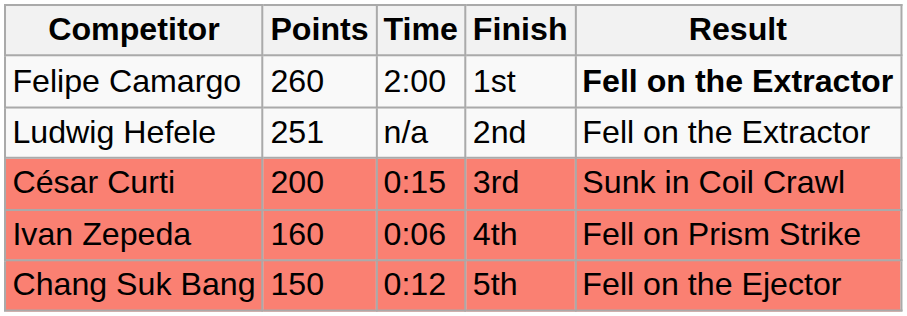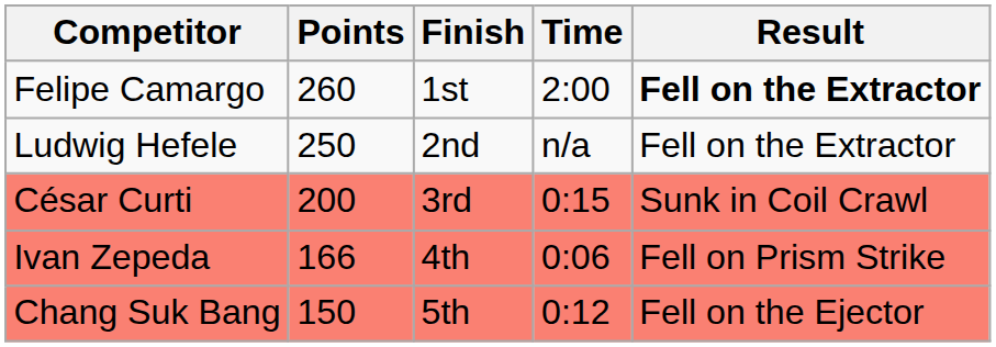columns swapped: Time <-> Finish
Ludwig Hefele | Points: 251 -> 250
Ivan Zepeda | Points: 160 -> 166
